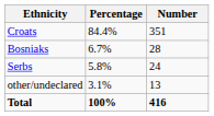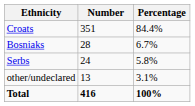columns swapped: Number <-> Percentage
